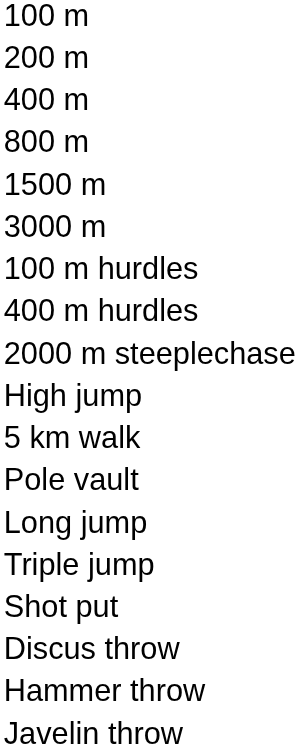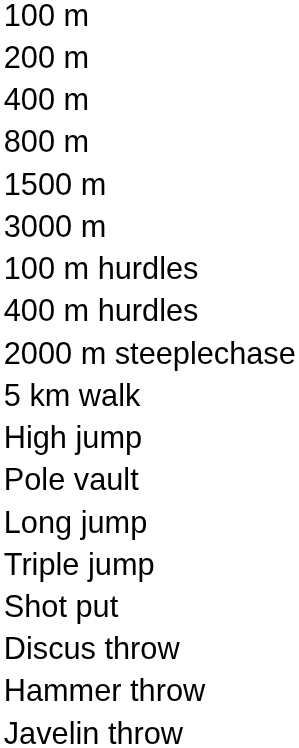rows swapped: 5 km walk <-> High jump
